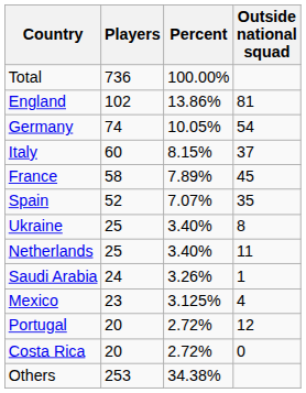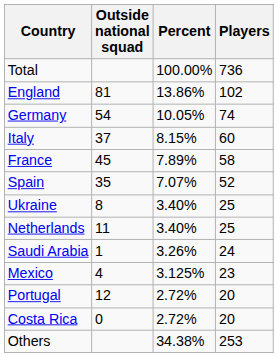columns swapped: Players <-> Outside national squad
